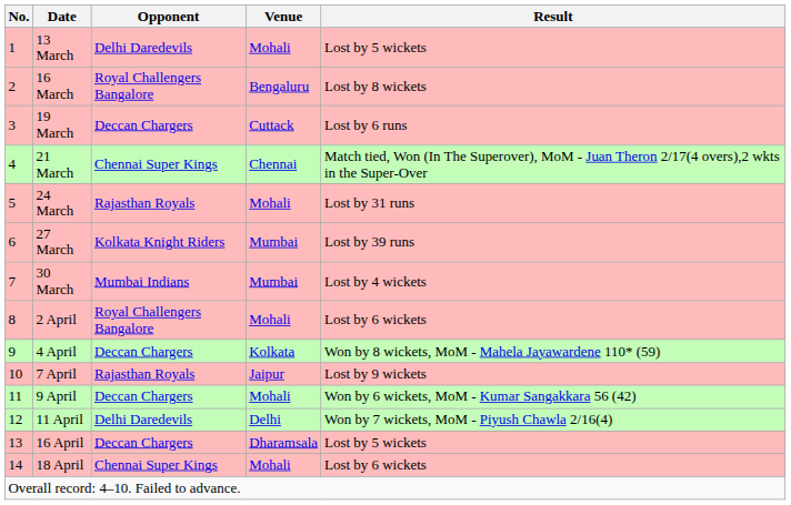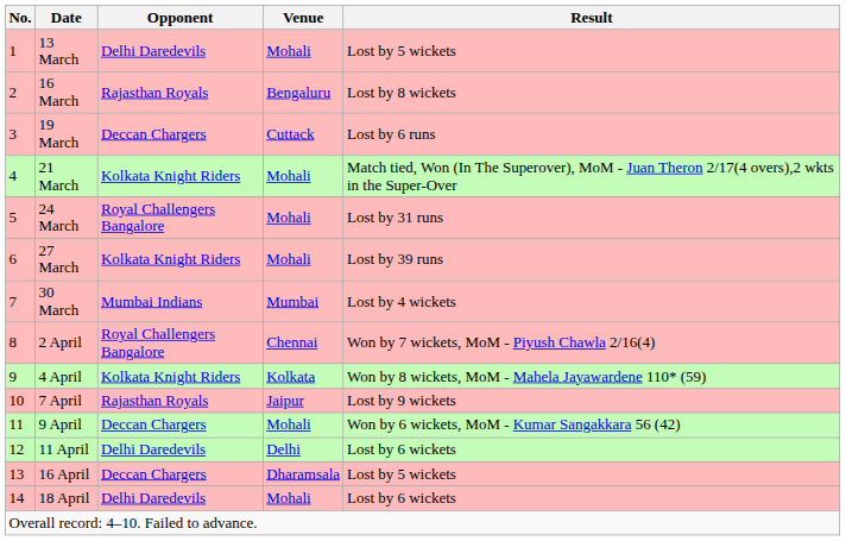16 March | Opponent: Royal Challengers Bangalore -> Rajasthan Royals
21 March | Opponent: Chennai Super Kings -> Kolkata Knight Riders
21 March | Venue: Chennai -> Mohali
24 March | Opponent: Rajasthan Royals -> Royal Challengers Bangalore
27 March | Venue: Mumbai -> Mohali
2 April | Venue: Mohali -> Chennai
2 April | Result: Lost by 6 wickets -> Won by 7 wickets, MoM - Piyush Chawla 2/16(4)
4 April | Opponent: Deccan Chargers -> Kolkata Knight Riders
11 April | Result: Won by 7 wickets, MoM - Piyush Chawla 2/16(4) -> Lost by 6 wickets
18 April | Opponent: Chennai Super Kings -> Delhi Daredevils
